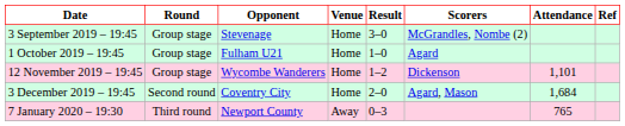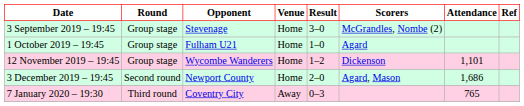3 December 2019 – 19:45 | Opponent: Coventry City -> Newport County
3 December 2019 – 19:45 | Attendance: 1,684 -> 1,686
7 January 2020 – 19:30 | Opponent: Newport County -> Coventry City
